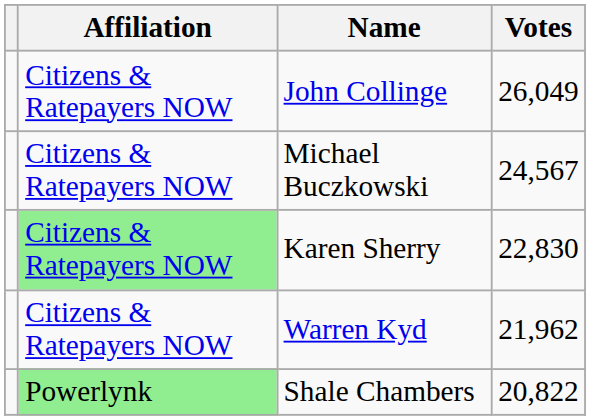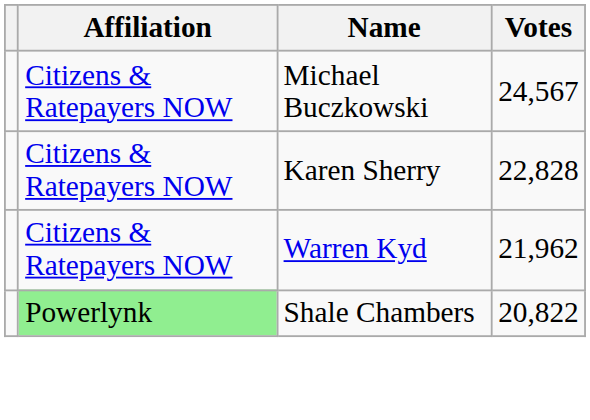- row: Citizens & Ratepayers NOW | John Collinge | 26,049
Karen Sherry | Affiliation: lightgreen background -> no background
Karen Sherry | Votes: 22,830 -> 22,828
